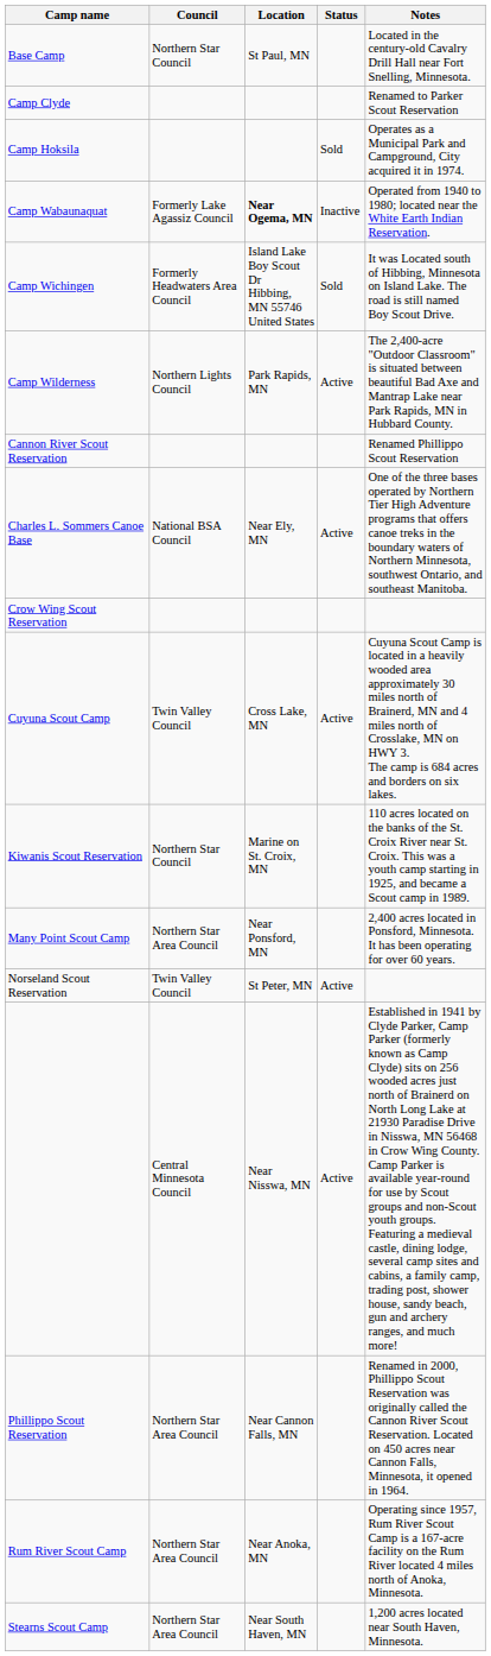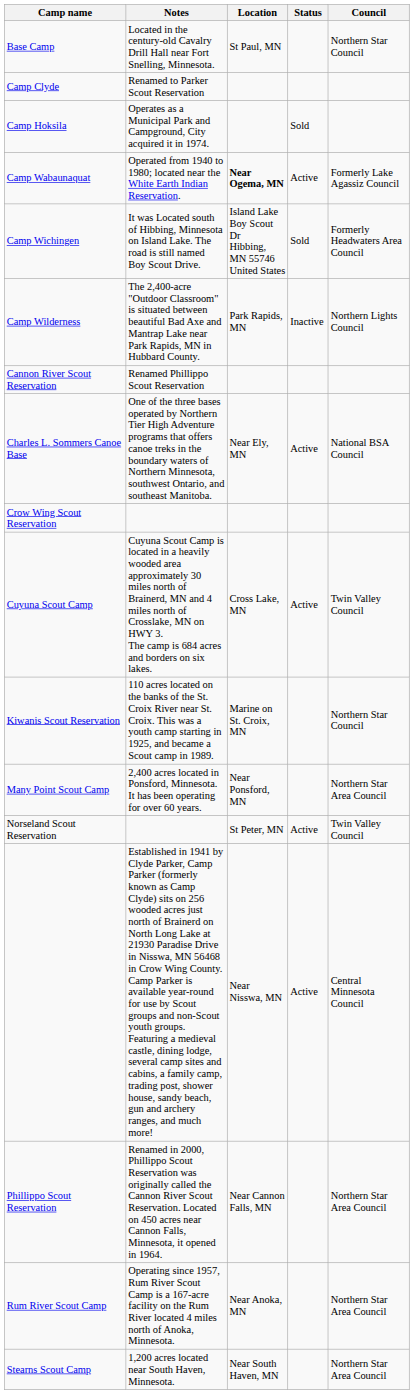columns swapped: Council <-> Notes
Camp Wabaunaquat | Status: Inactive -> Active
Camp Wilderness | Status: Active -> Inactive
